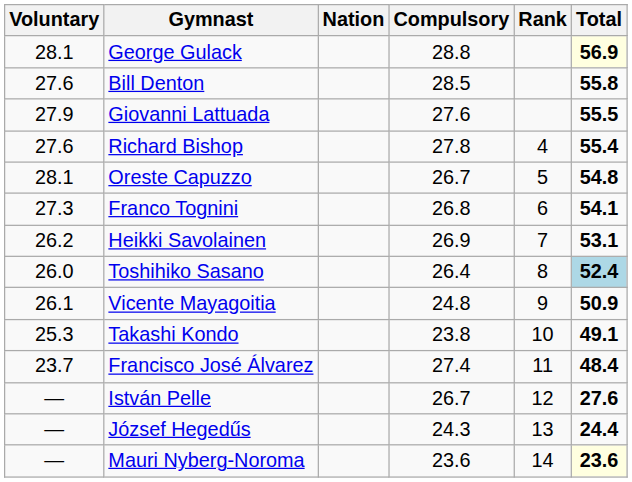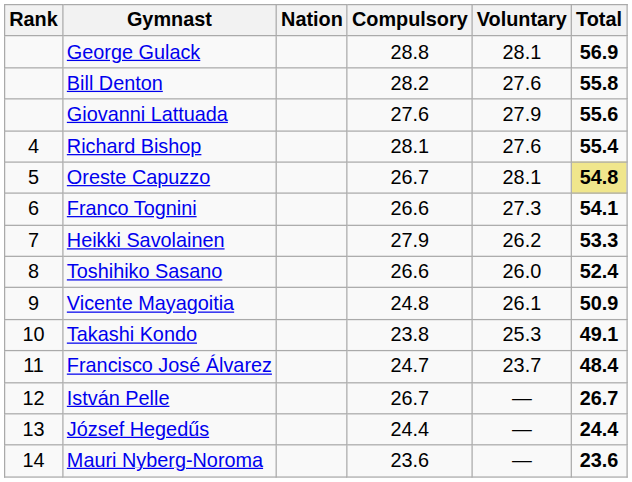columns swapped: Rank <-> Voluntary
George Gulack | Total: lightyellow background -> no background
Bill Denton | Compulsory: 28.5 -> 28.2
Giovanni Lattuada | Total: 55.5 -> 55.6
Richard Bishop | Compulsory: 27.8 -> 28.1
Oreste Capuzzo | Total: no background -> khaki background
Franco Tognini | Compulsory: 26.8 -> 26.6
Heikki Savolainen | Compulsory: 26.9 -> 27.9
Heikki Savolainen | Total: 53.1 -> 53.3
Toshihiko Sasano | Compulsory: 26.4 -> 26.6
Toshihiko Sasano | Total: lightblue background -> no background
Francisco José Álvarez | Compulsory: 27.4 -> 24.7
István Pelle | Total: 27.6 -> 26.7
József Hegedűs | Compulsory: 24.3 -> 24.4
Mauri Nyberg-Noroma | Total: lightyellow background -> no background
